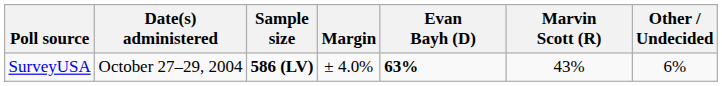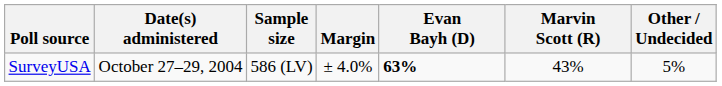SurveyUSA | Sample size: bold -> normal
SurveyUSA | Other / Undecided: 6% -> 5%
